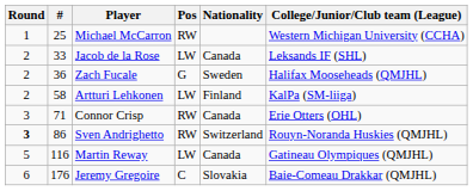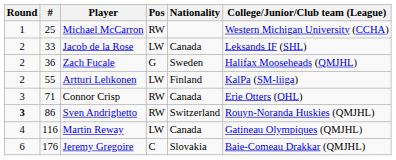Artturi Lehkonen | #: 58 -> 55
Martin Reway | Round: 5 -> 4
